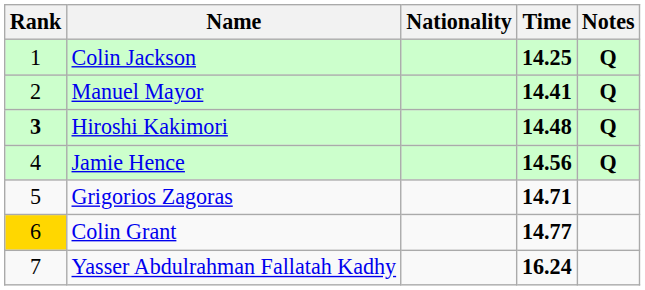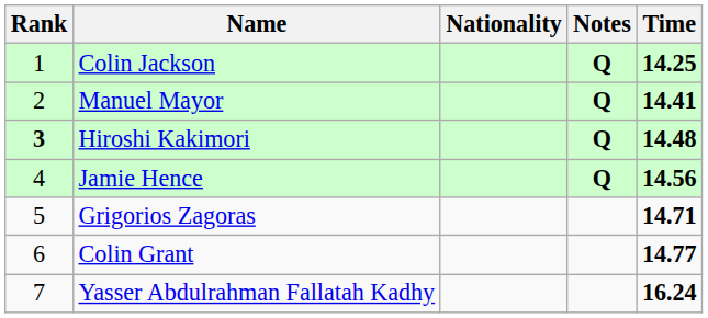columns swapped: Time <-> Notes
Colin Grant | Rank: gold background -> no background
